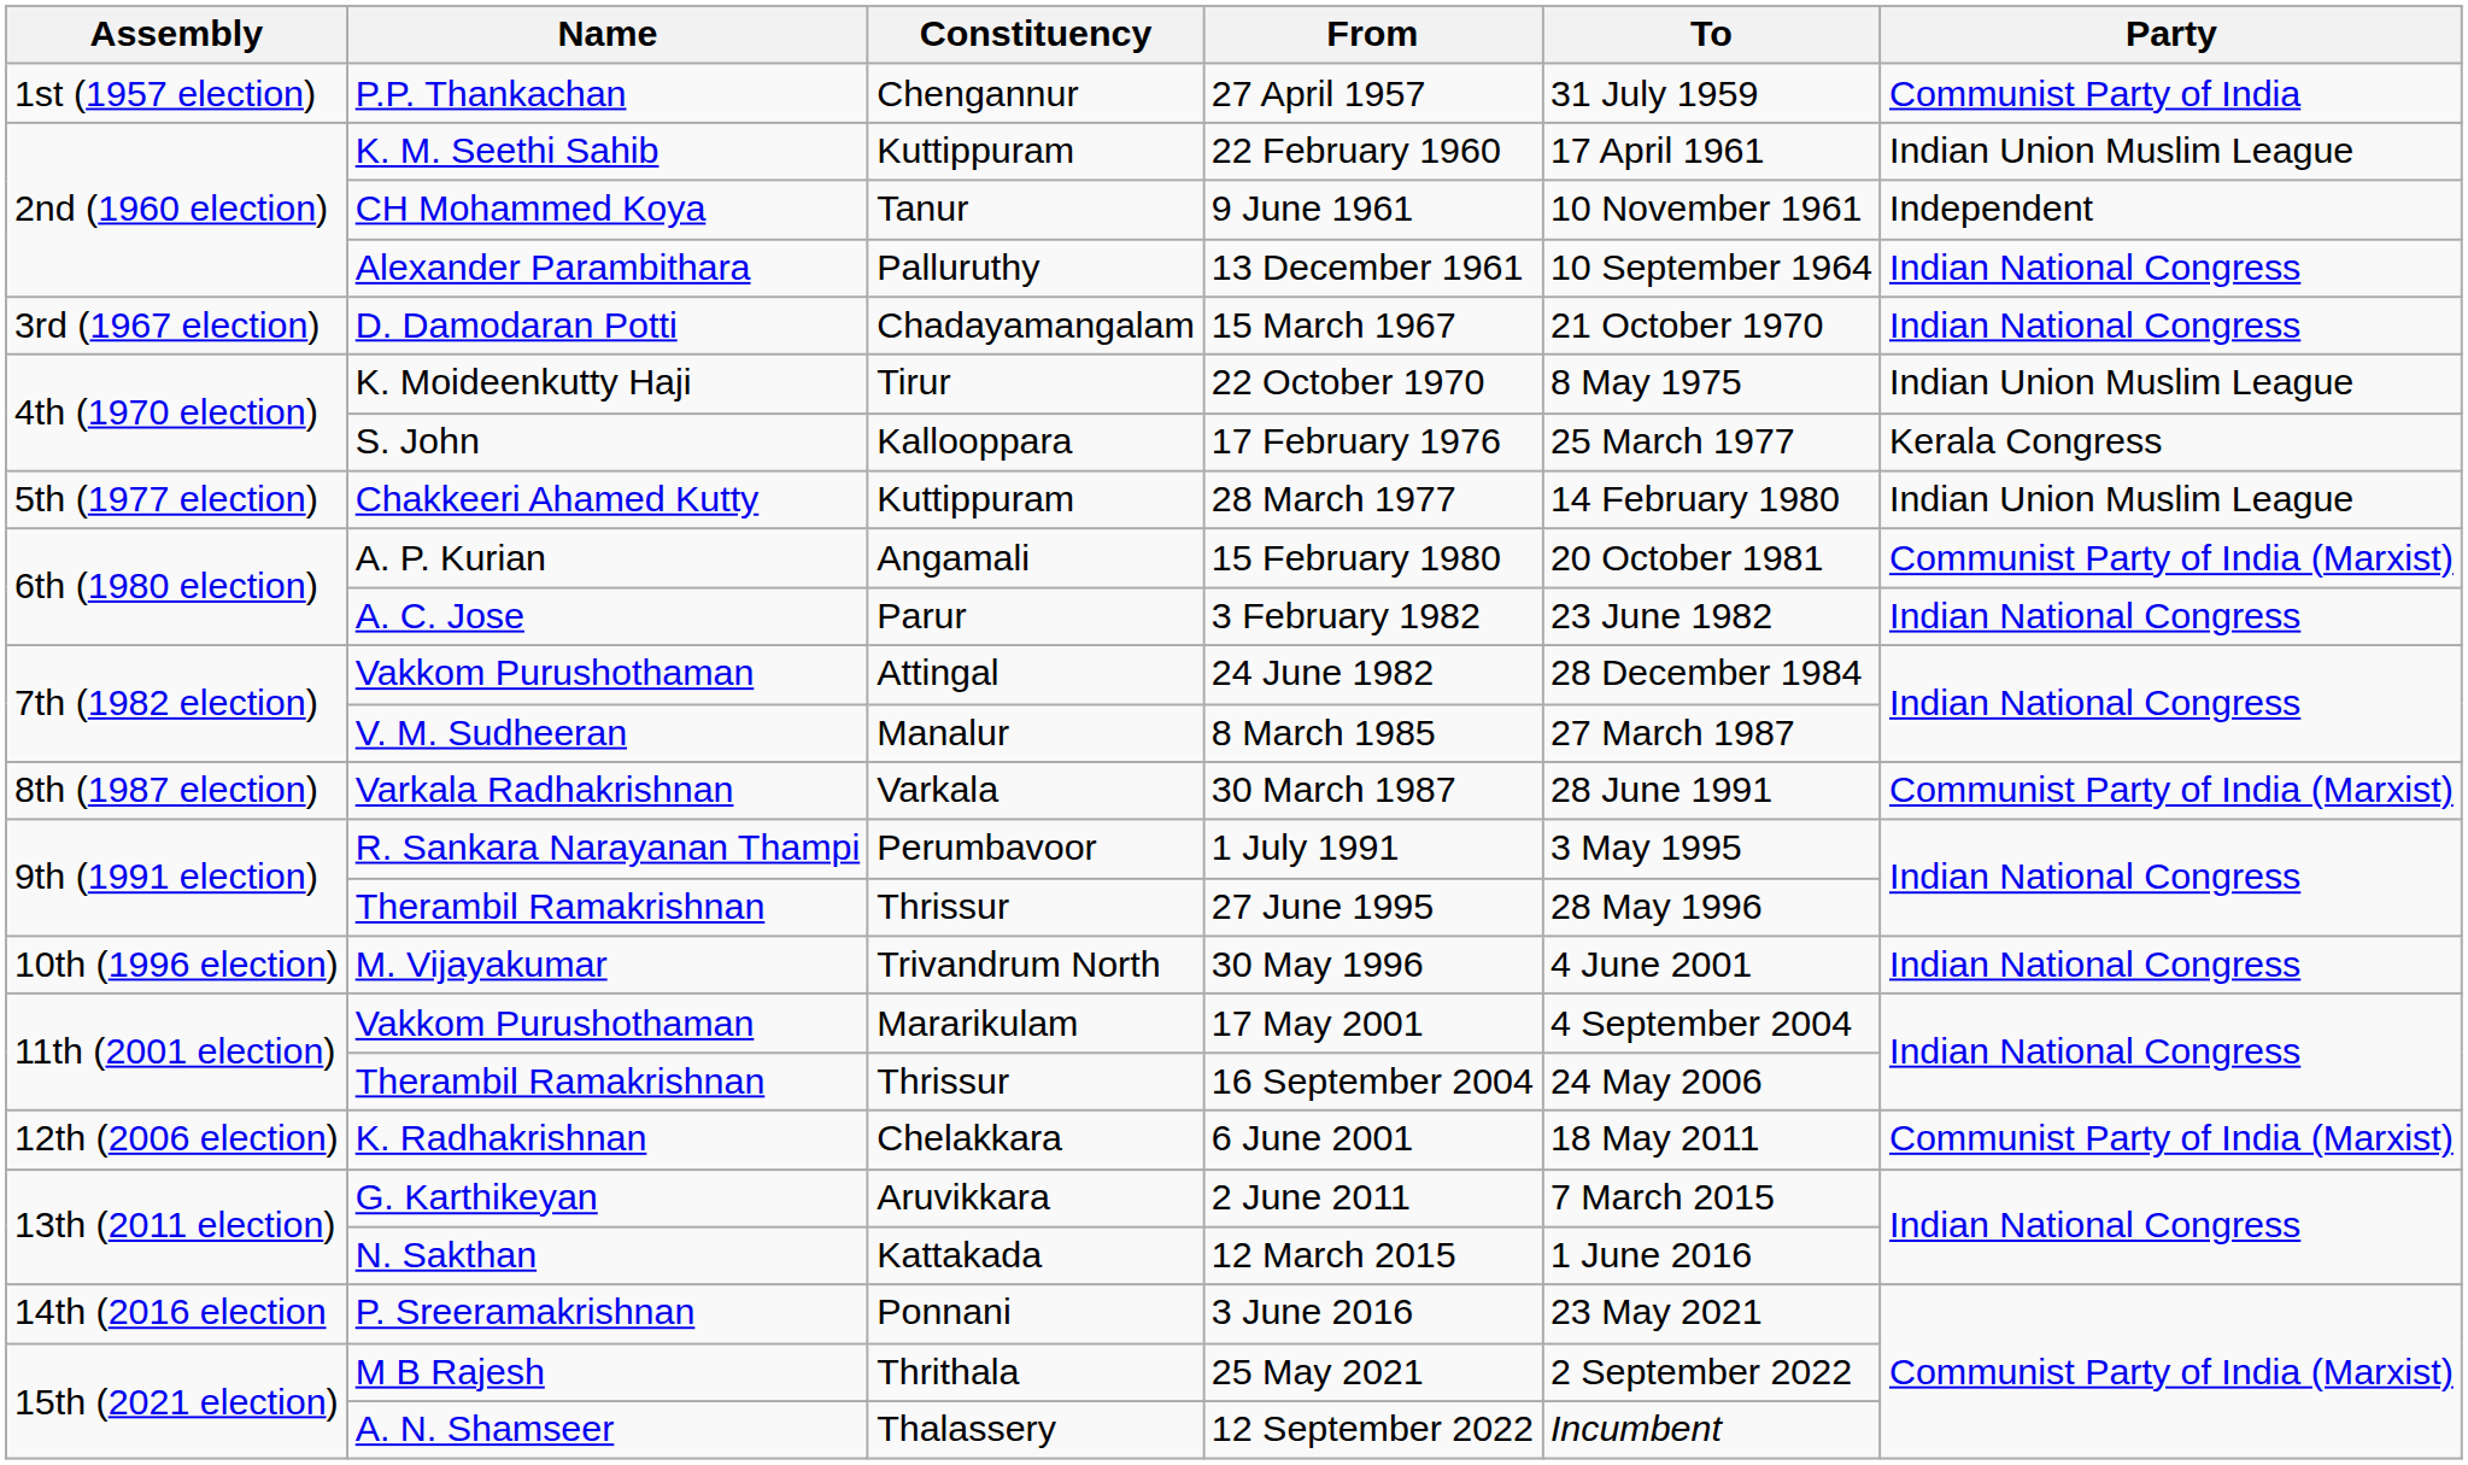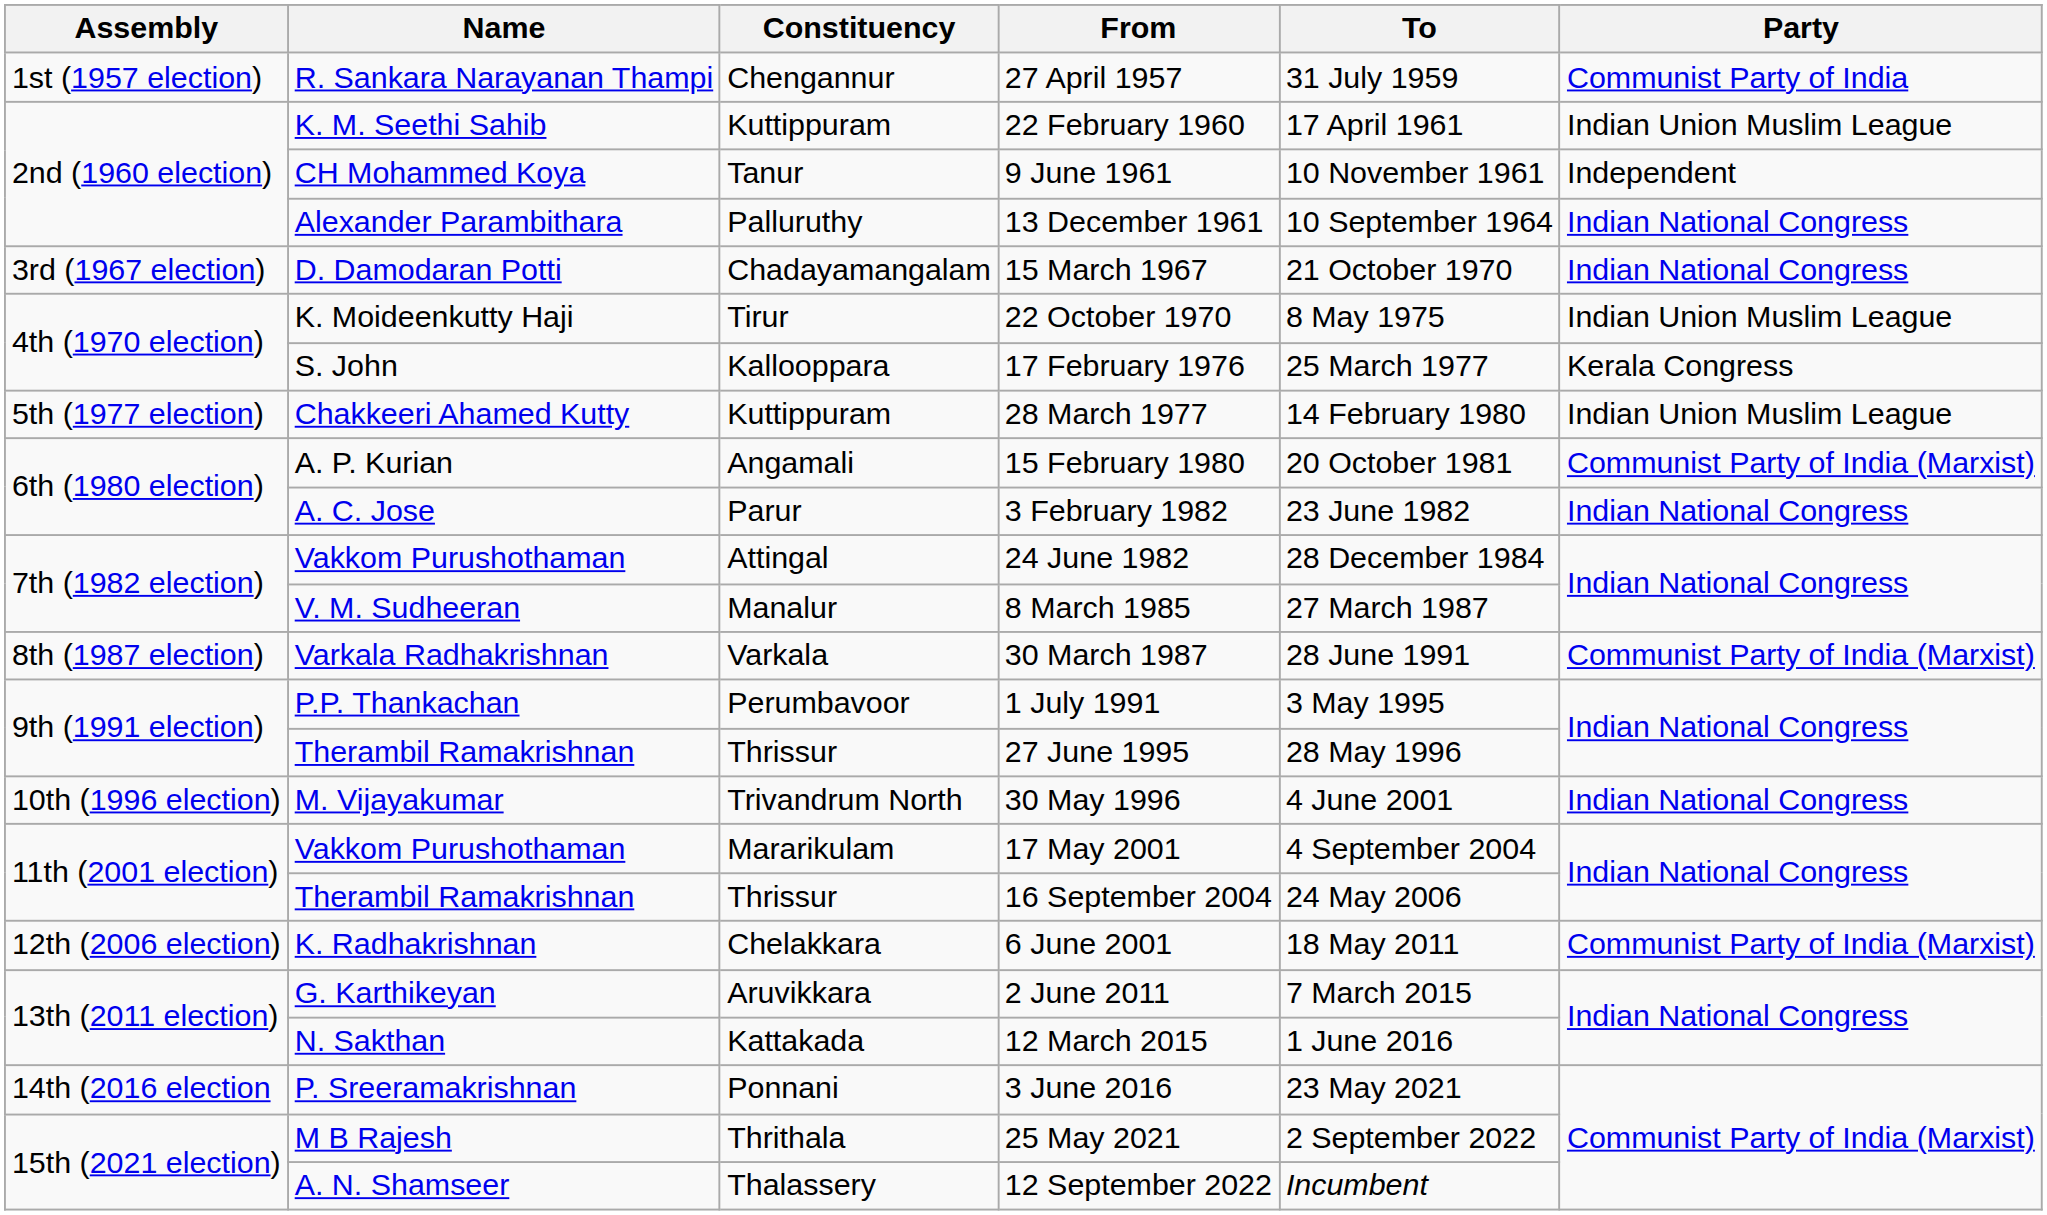27 April 1957 | Name: P.P. Thankachan -> R. Sankara Narayanan Thampi
1 July 1991 | Name: R. Sankara Narayanan Thampi -> P.P. Thankachan
